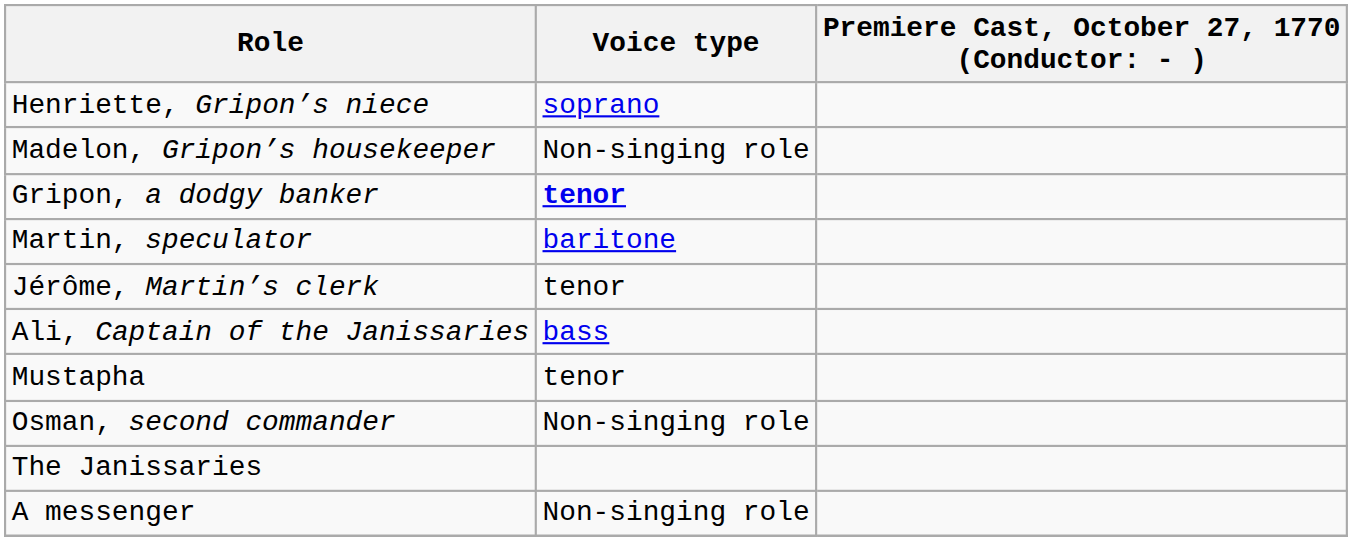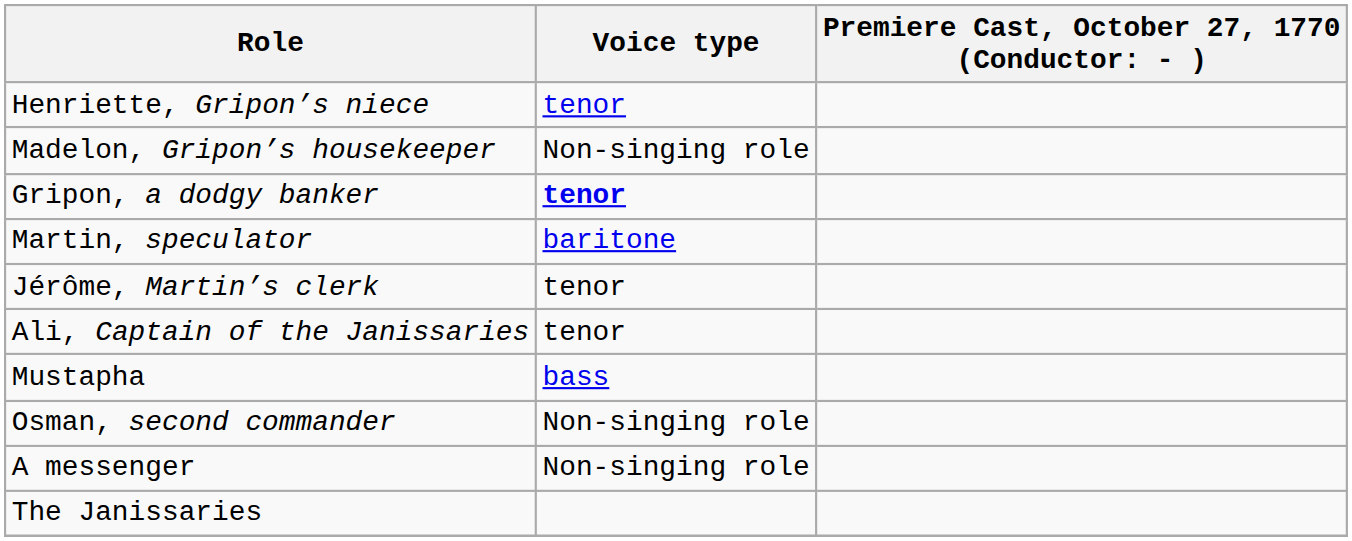Henriette, Gripon’s niece | Voice type: soprano -> tenor
Ali, Captain of the Janissaries | Voice type: bass -> tenor
Mustapha | Voice type: tenor -> bass
rows swapped: A messenger <-> The Janissaries
